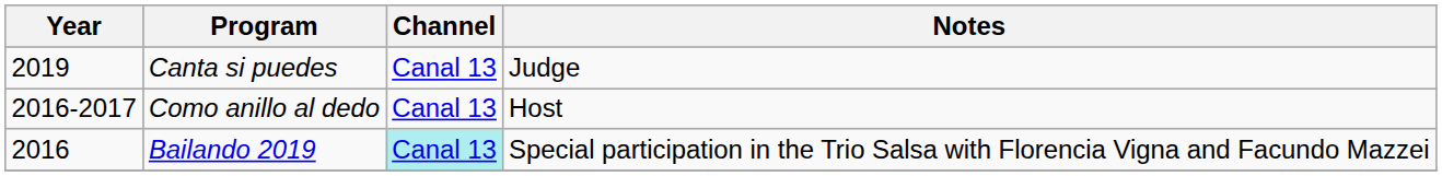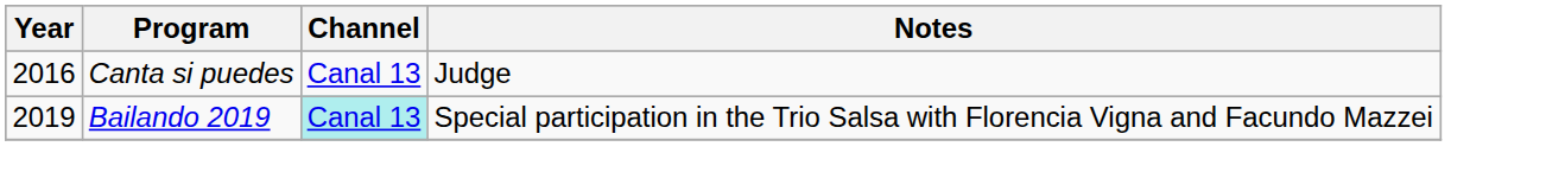Canta si puedes | Year: 2019 -> 2016
- row: 2016-2017 | Como anillo al dedo | Canal 13 | Host
Bailando 2019 | Year: 2016 -> 2019
